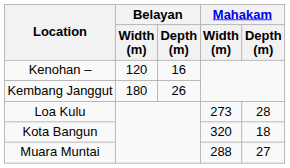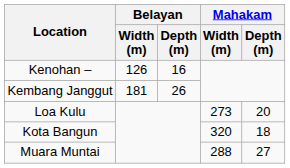Kenohan – | Belayan / Width (m): 120 -> 126
Kembang Janggut | Belayan / Width (m): 180 -> 181
Loa Kulu | Mahakam / Depth (m): 28 -> 20
